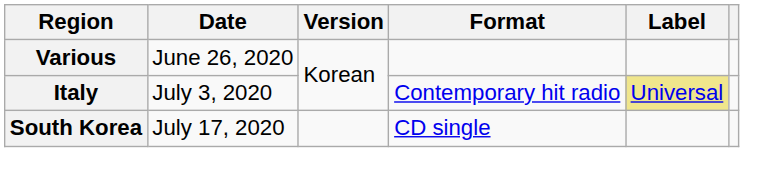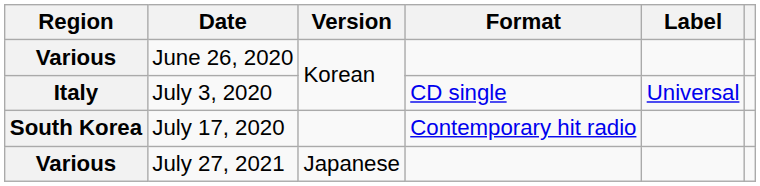July 3, 2020 | Format: Contemporary hit radio -> CD single
July 3, 2020 | Label: khaki background -> no background
July 17, 2020 | Format: CD single -> Contemporary hit radio
+ row: Various | July 27, 2021 | Japanese
